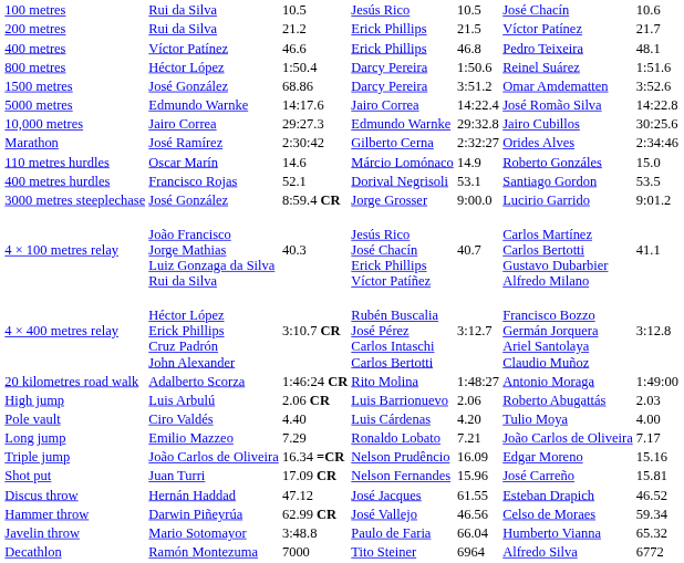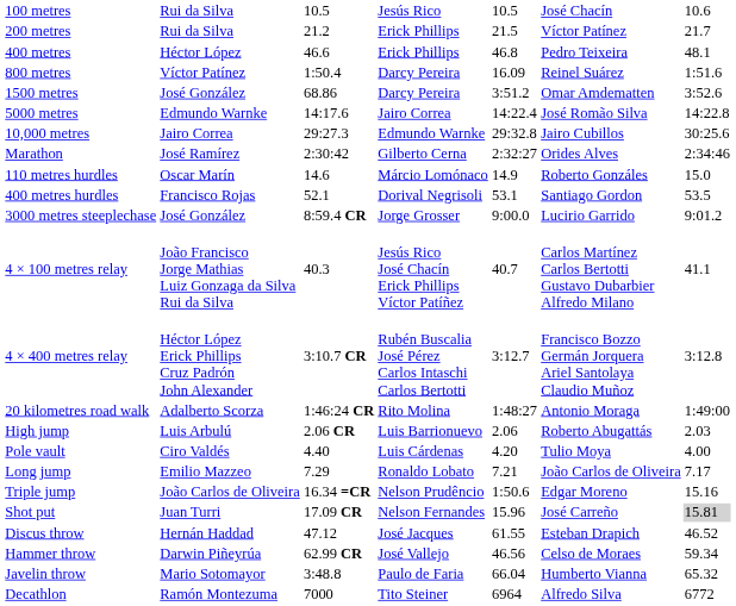400 metres | column 2: Víctor Patínez -> Héctor López
800 metres | column 2: Héctor López -> Víctor Patínez
800 metres | column 5: 1:50.6 -> 16.09
Triple jump | column 5: 16.09 -> 1:50.6
Shot put | column 7: no background -> lightgrey background
